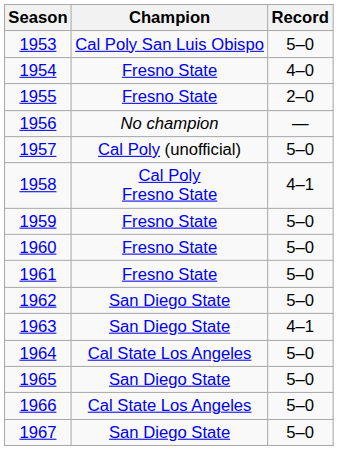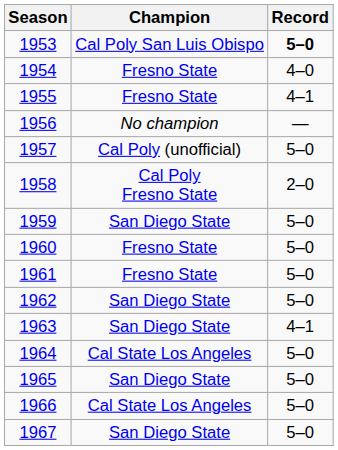1953 | Record: normal -> bold
1955 | Record: 2–0 -> 4–1
1958 | Record: 4–1 -> 2–0
1959 | Champion: Fresno State -> San Diego State
